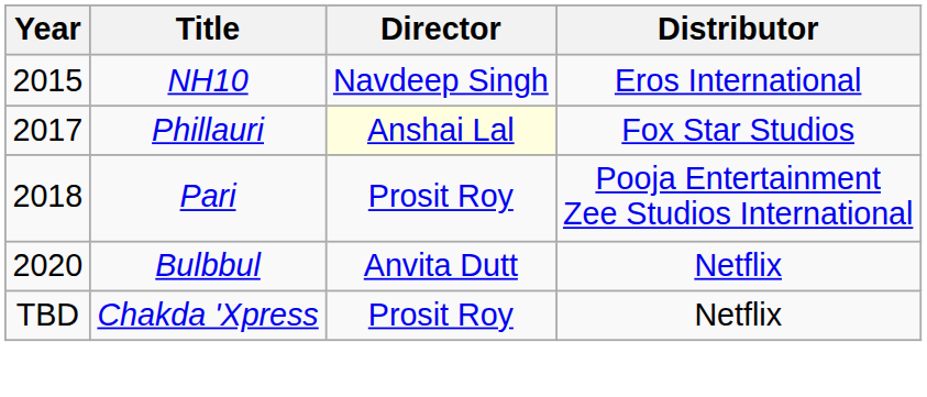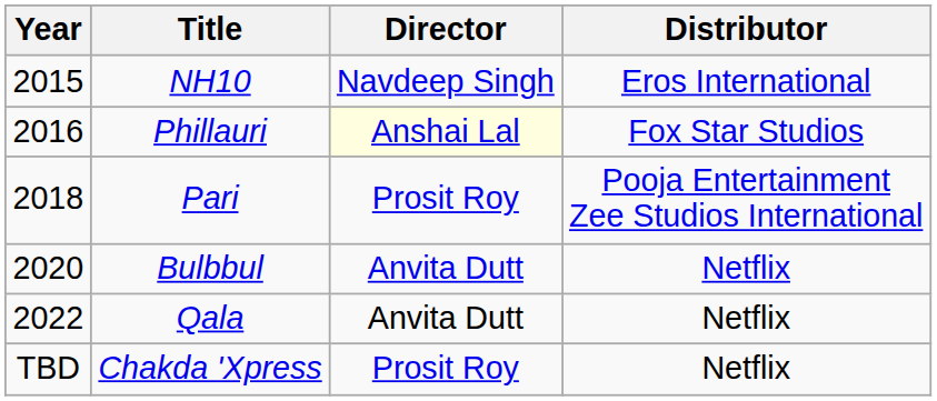Phillauri | Year: 2017 -> 2016
+ row: 2022 | Qala | Anvita Dutt | Netflix
